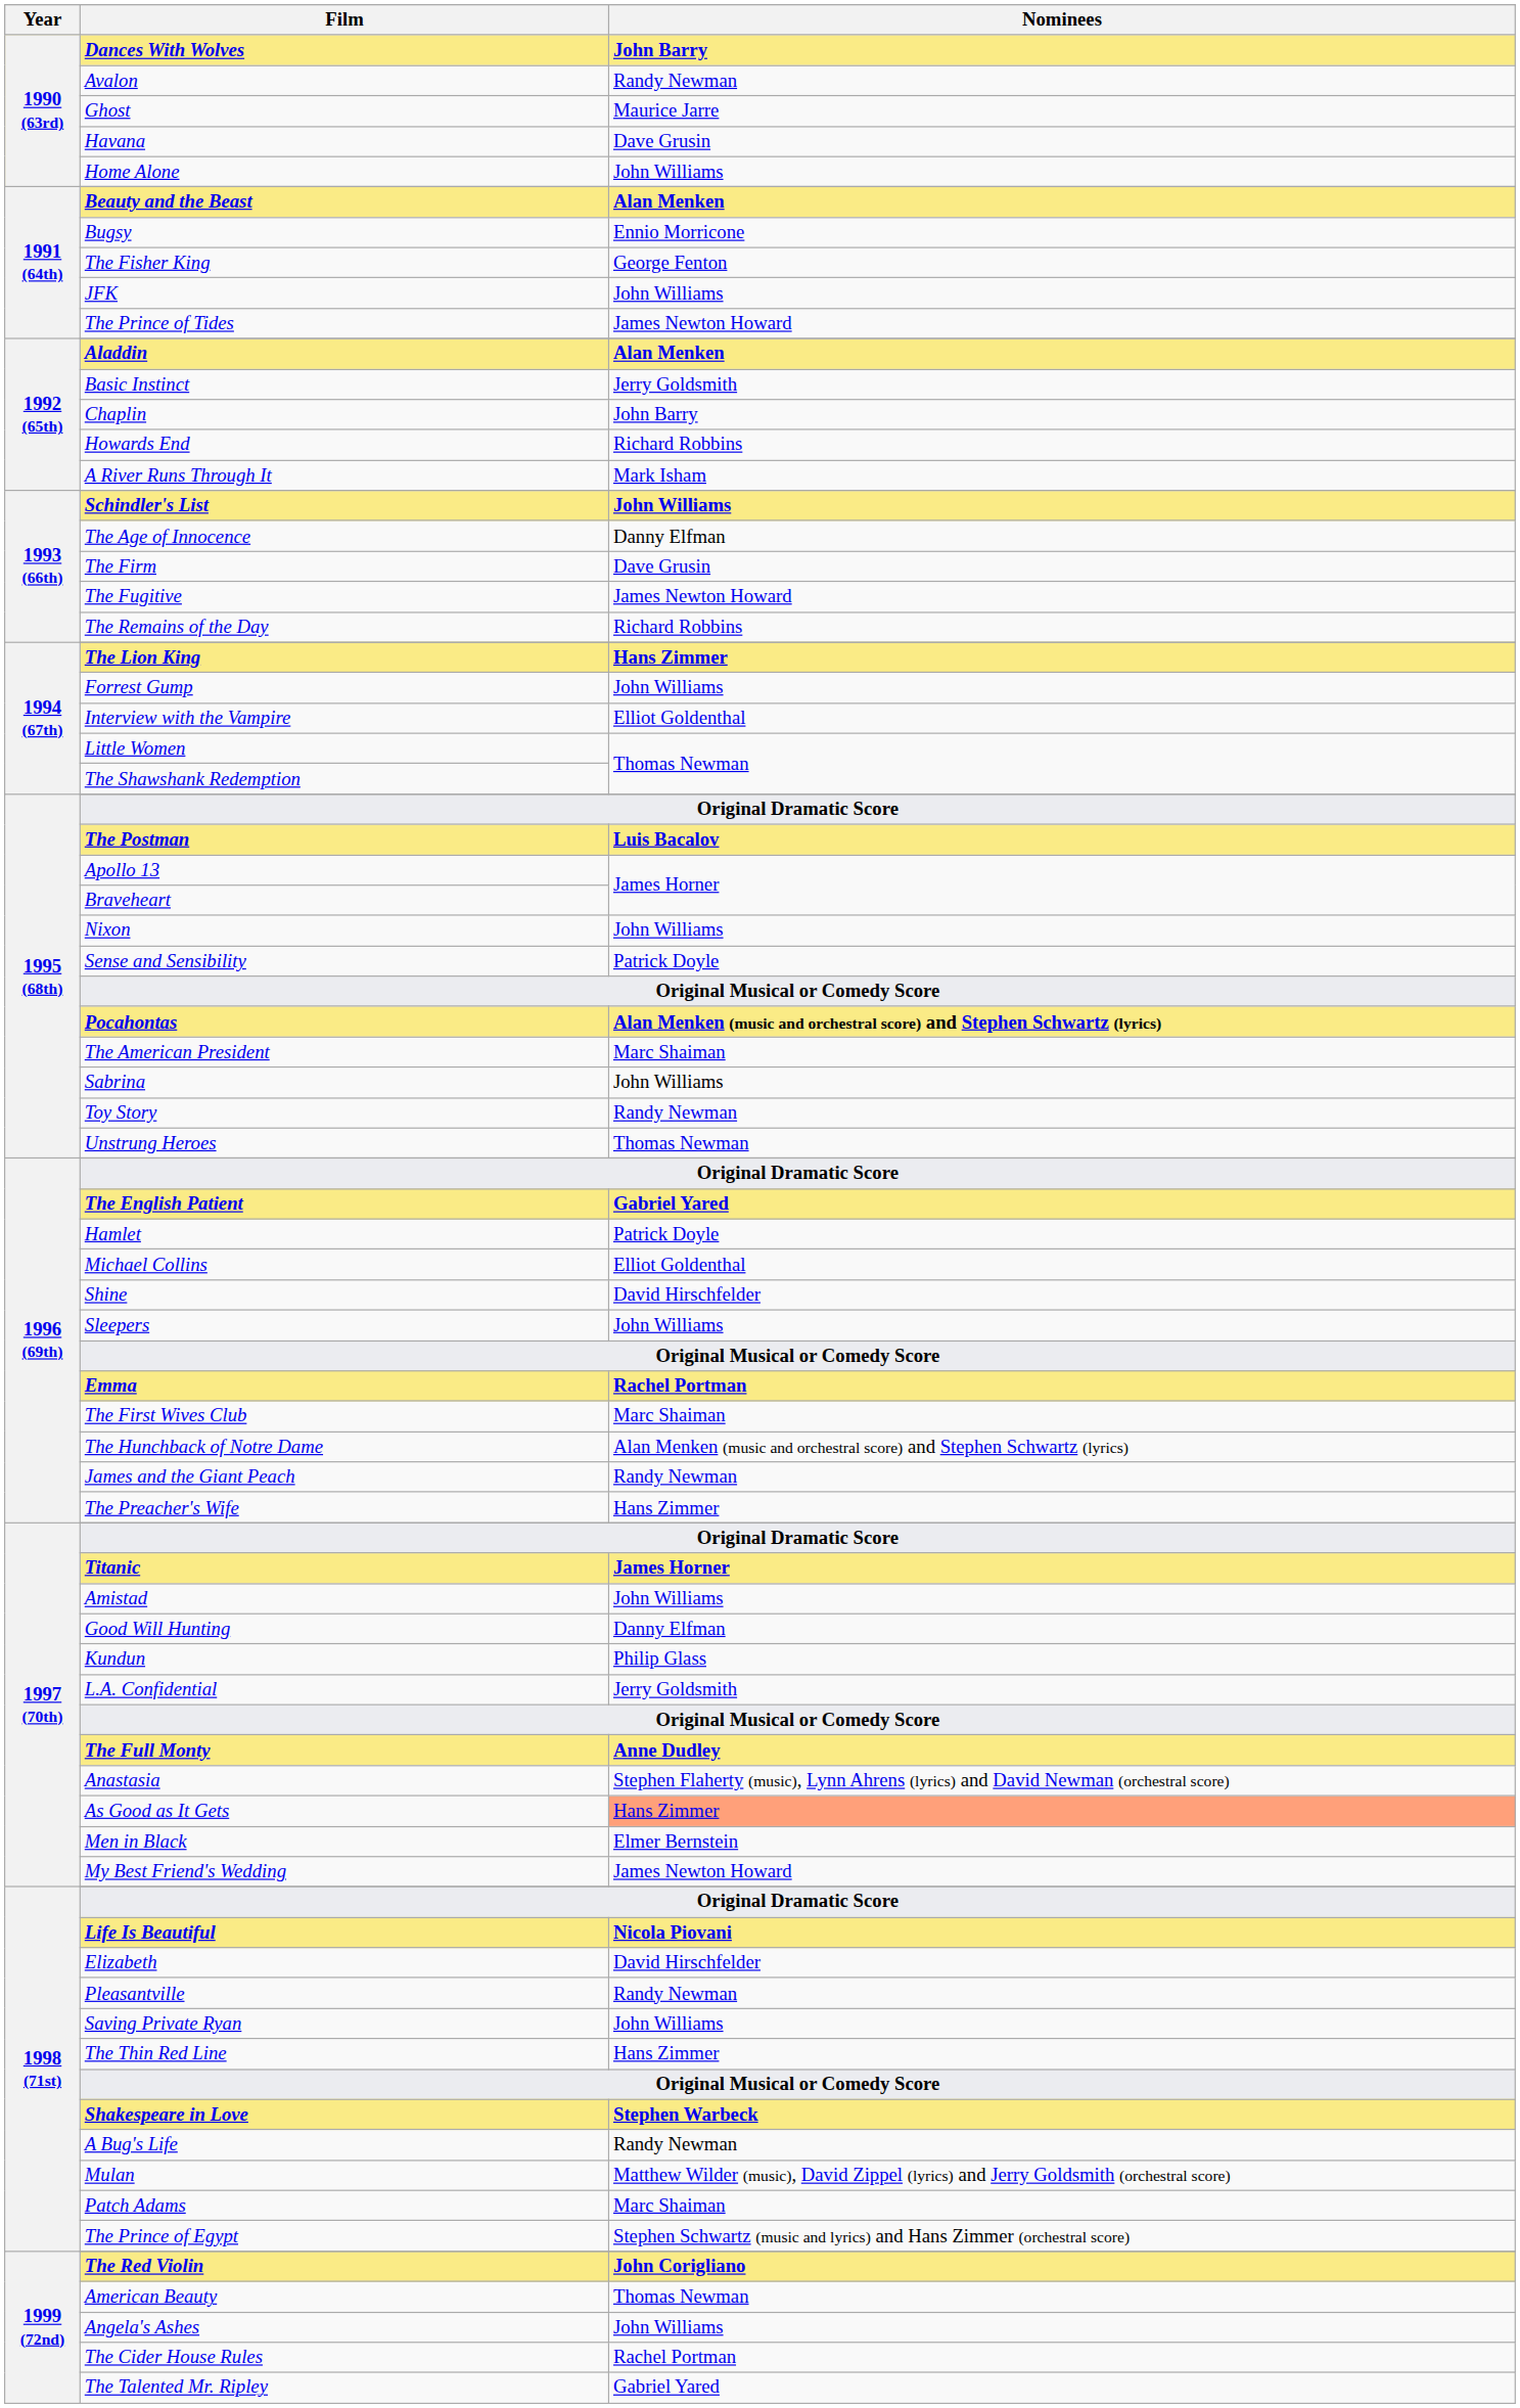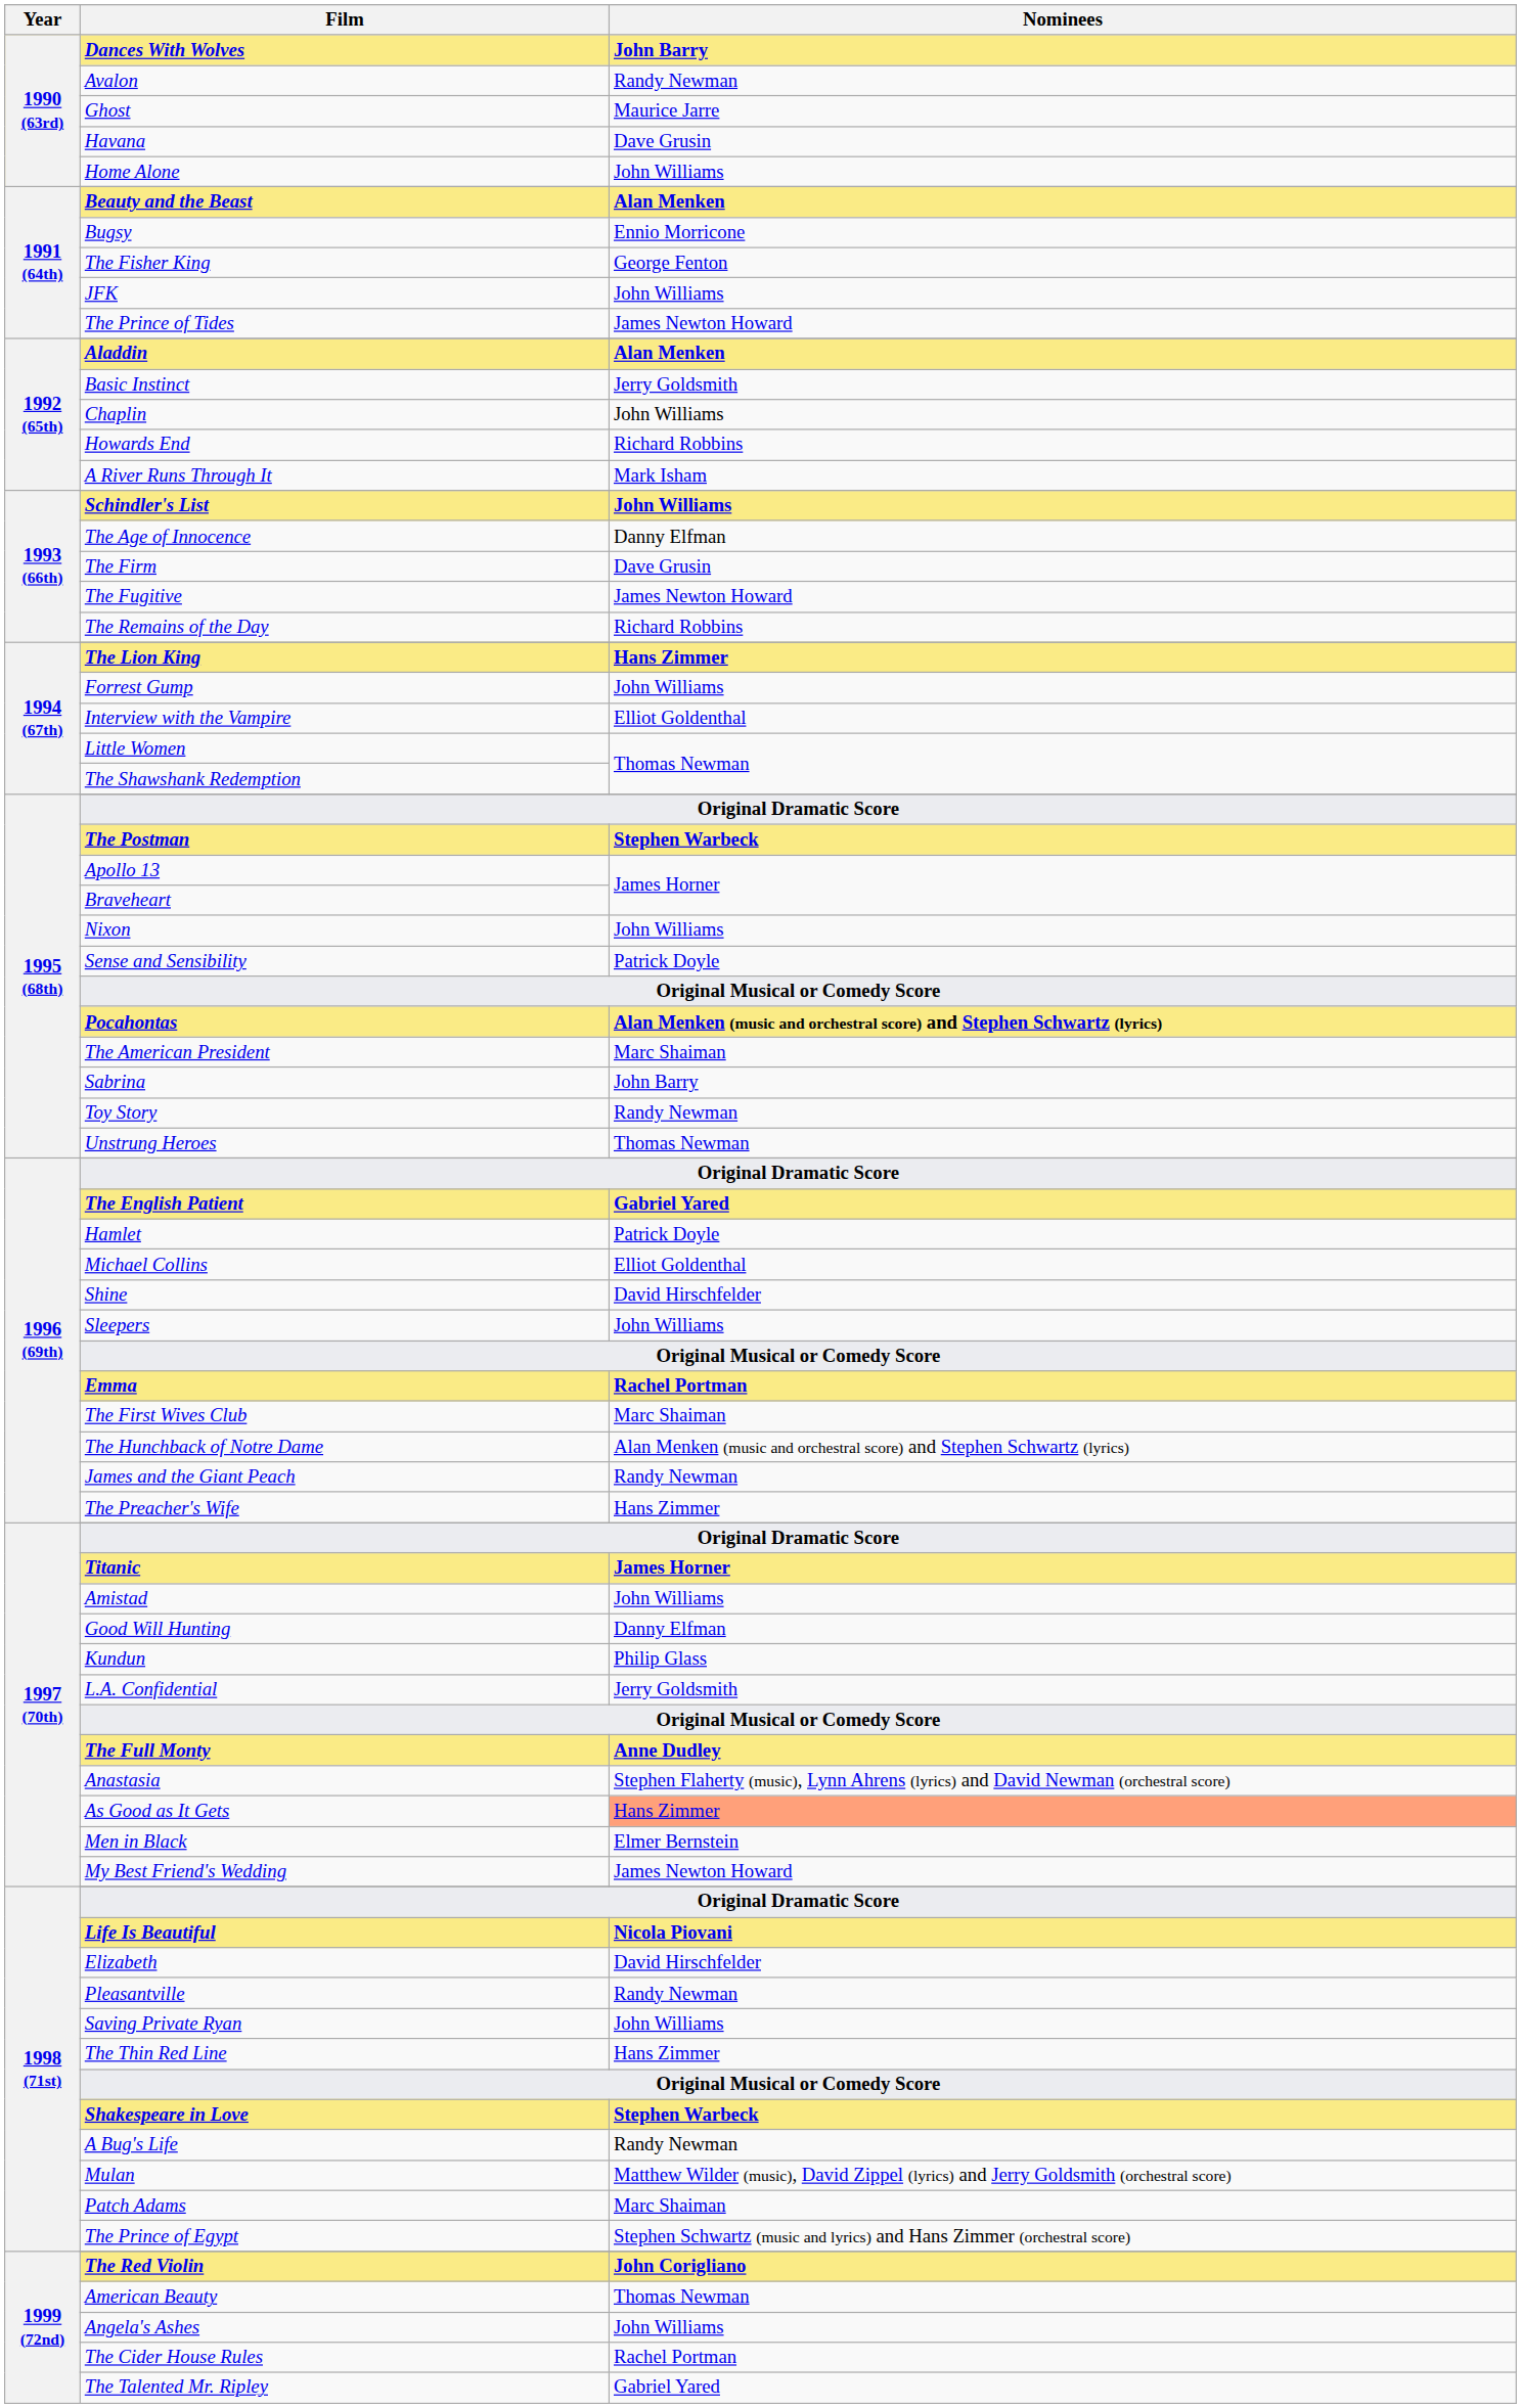Chaplin | Nominees: John Barry -> John Williams
The Postman | Nominees: Luis Bacalov -> Stephen Warbeck
Sabrina | Nominees: John Williams -> John Barry
